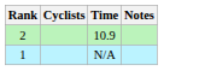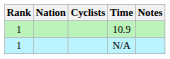+ column: Nation
10.9 | Rank: 2 -> 1
